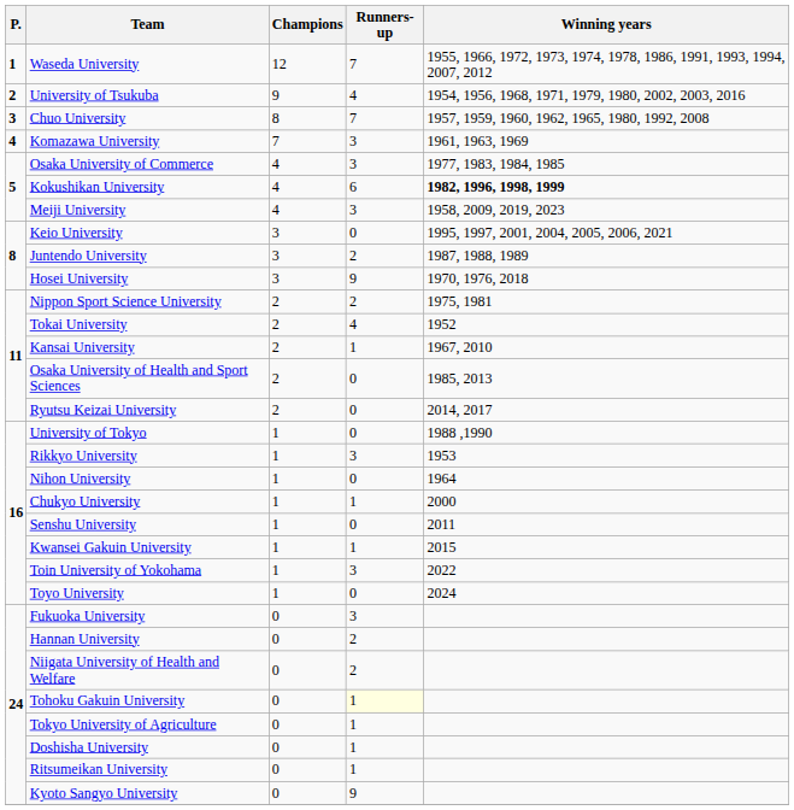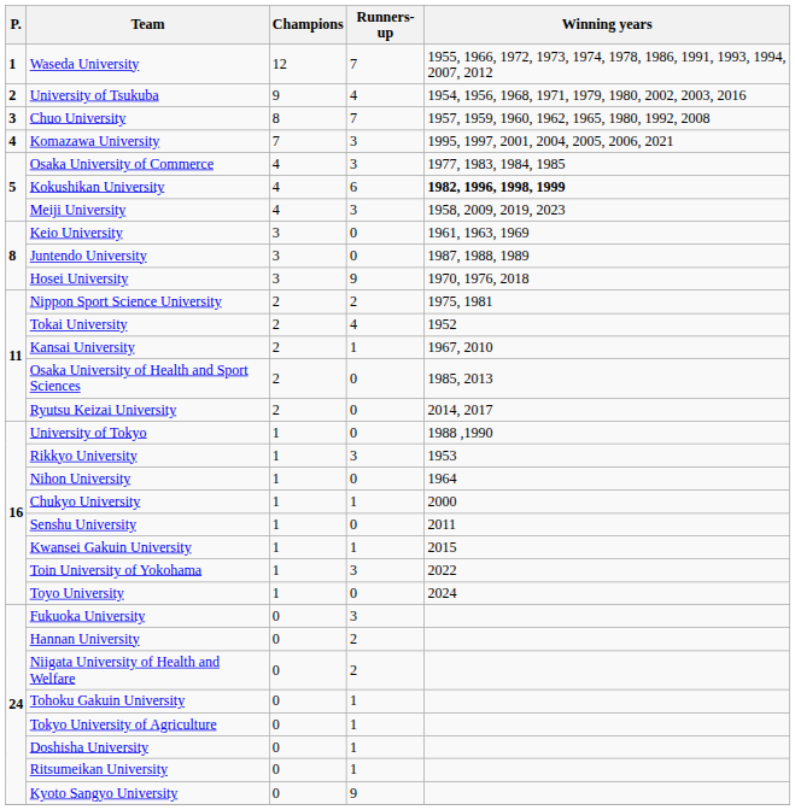Komazawa University | Winning years: 1961, 1963, 1969 -> 1995, 1997, 2001, 2004, 2005, 2006, 2021
Keio University | Winning years: 1995, 1997, 2001, 2004, 2005, 2006, 2021 -> 1961, 1963, 1969
Juntendo University | Runners-up: 2 -> 0
Tohoku Gakuin University | Runners-up: lightyellow background -> no background
